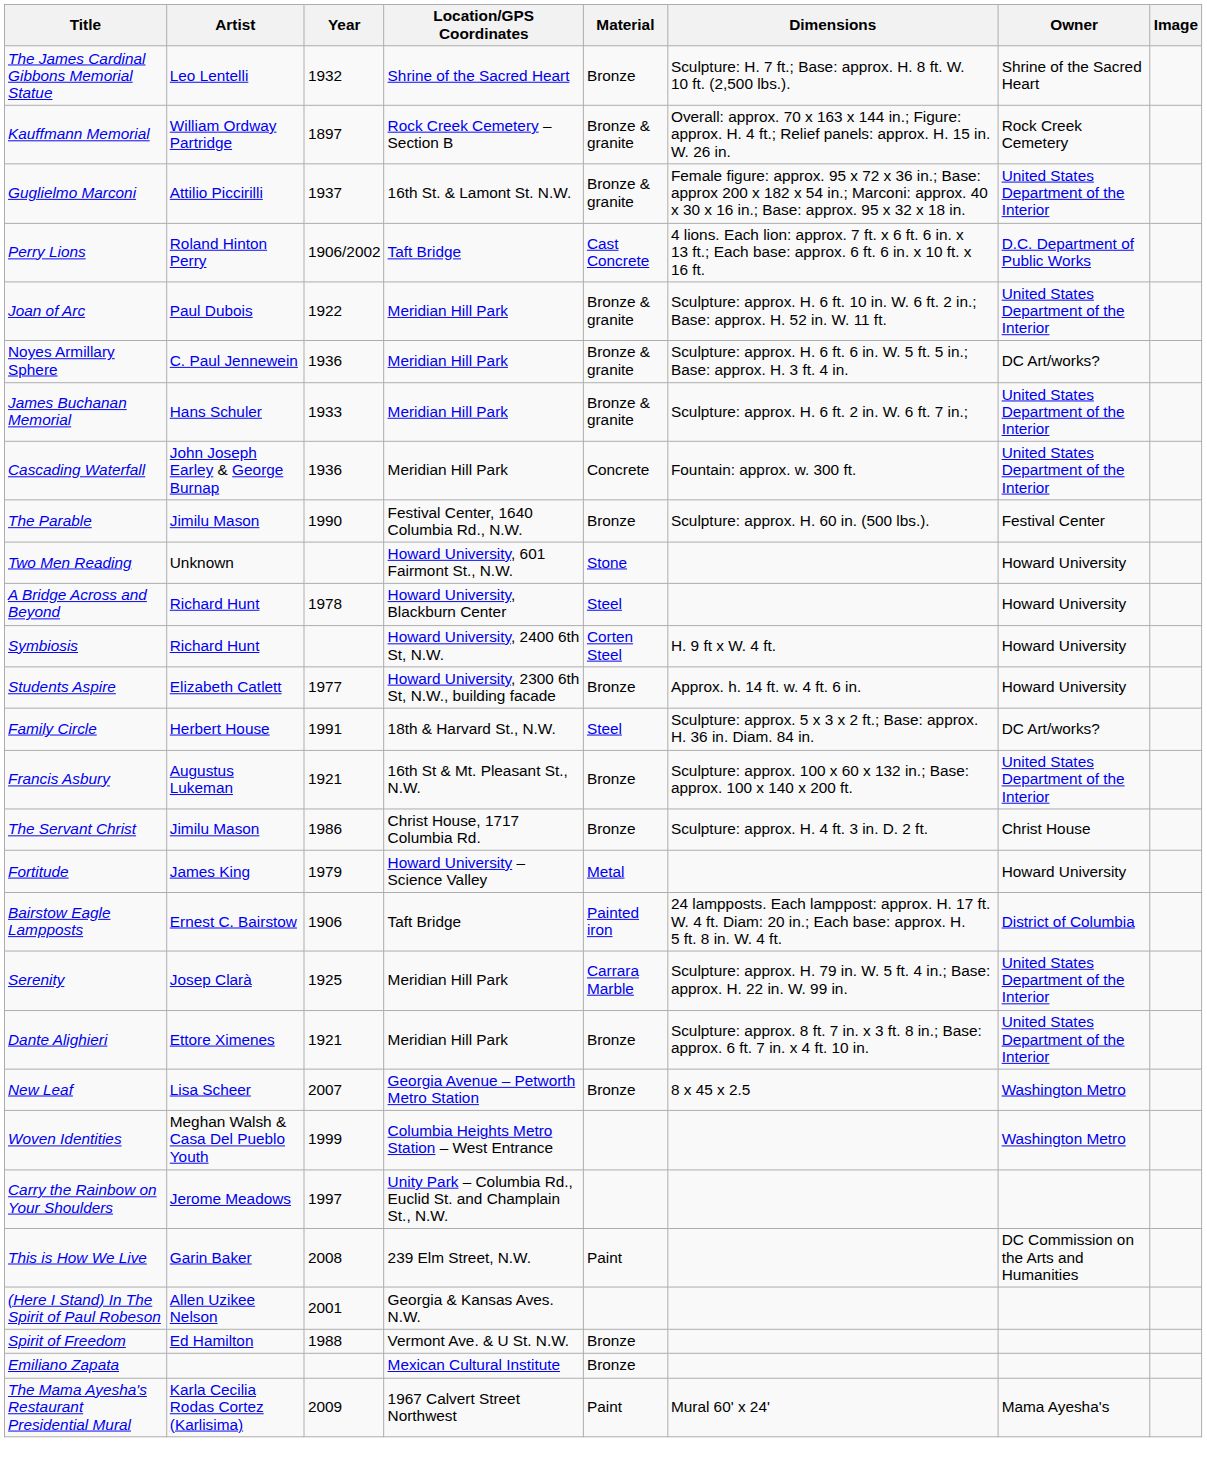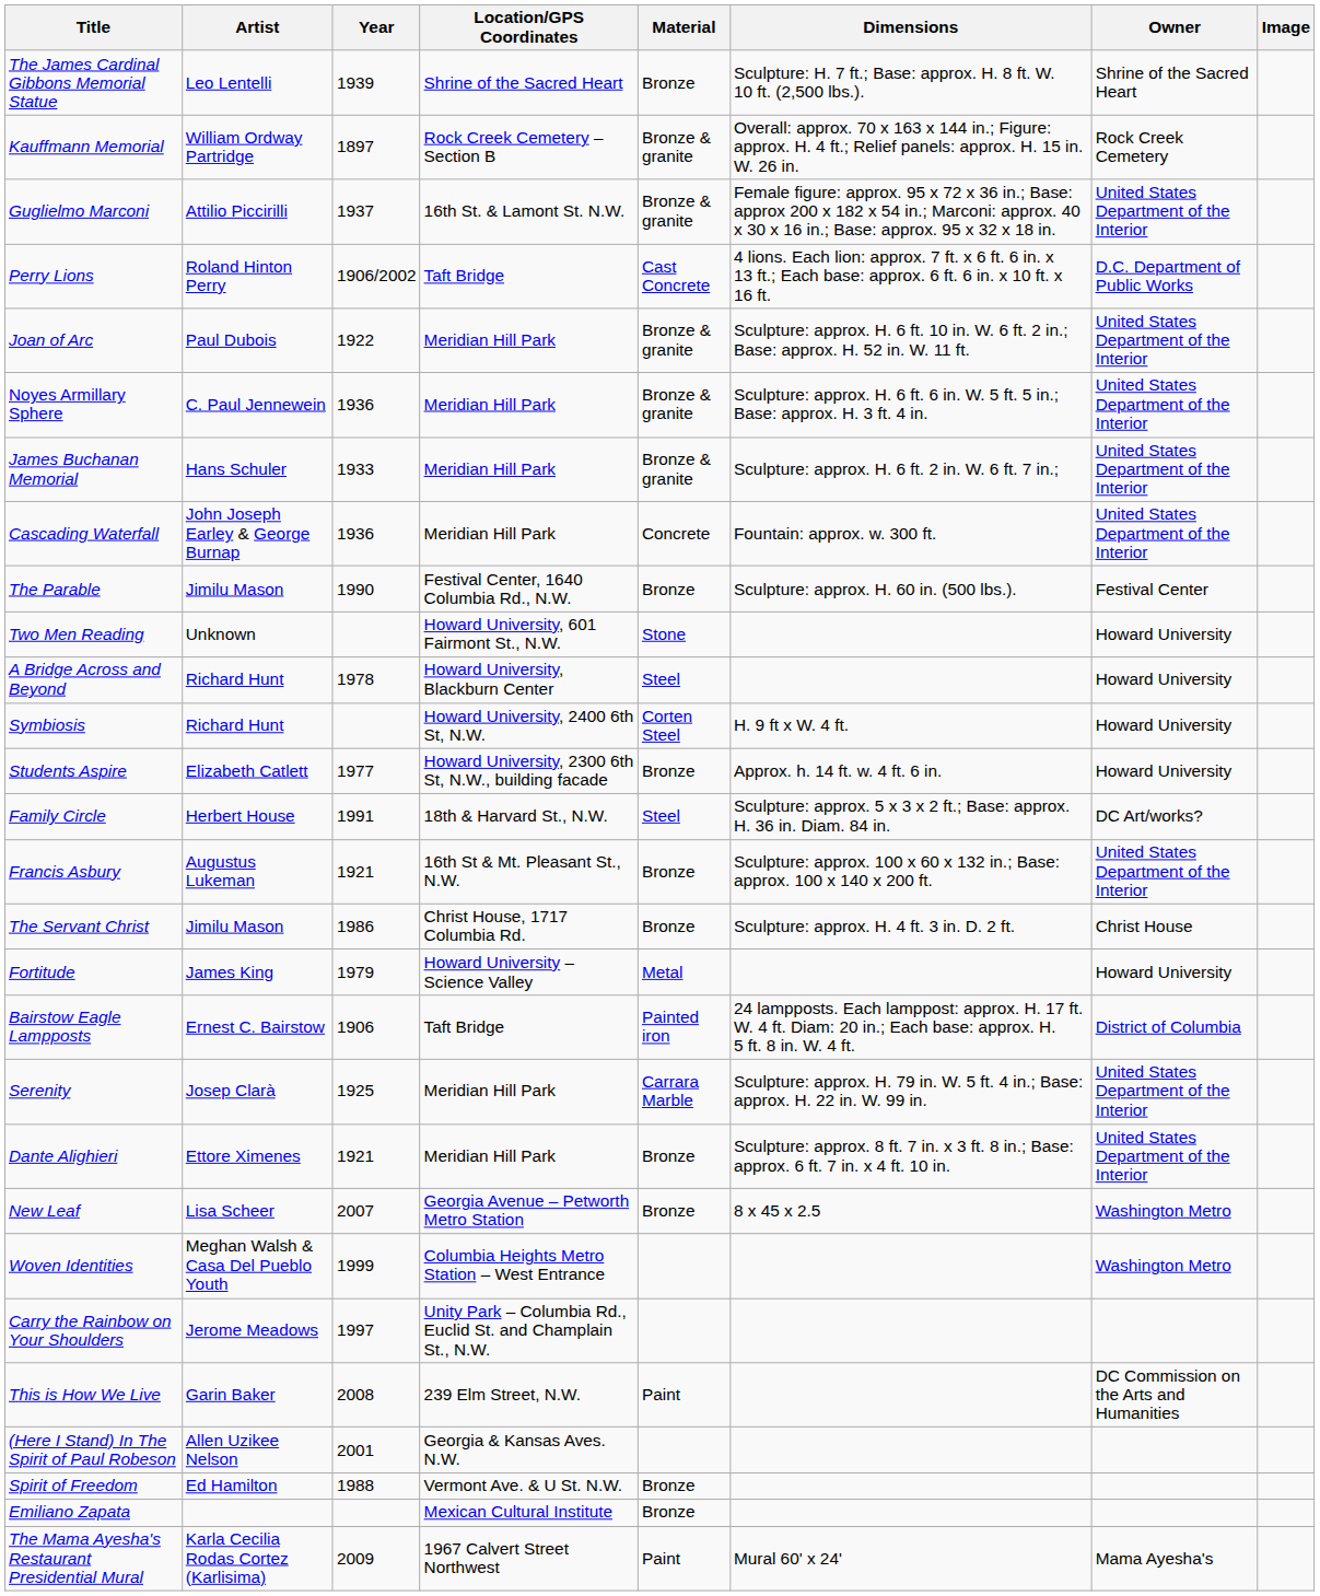The James Cardinal Gibbons Memorial Statue | Year: 1932 -> 1939
Noyes Armillary Sphere | Owner: DC Art/works? -> United States Department of the Interior
